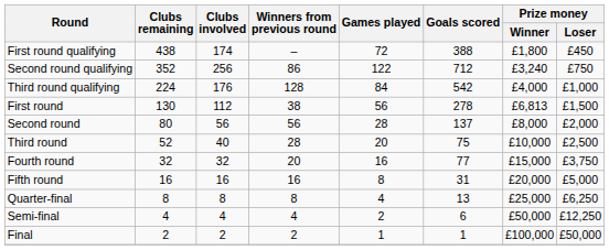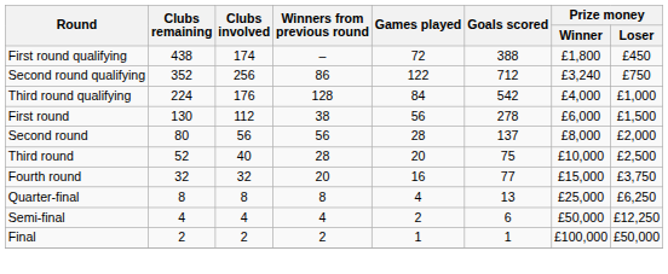First round | Prize money / Winner: £6,813 -> £6,000
- row: Fifth round | 16 | 16 | 16 | 8 | 31 | £20,000 | £5,000
